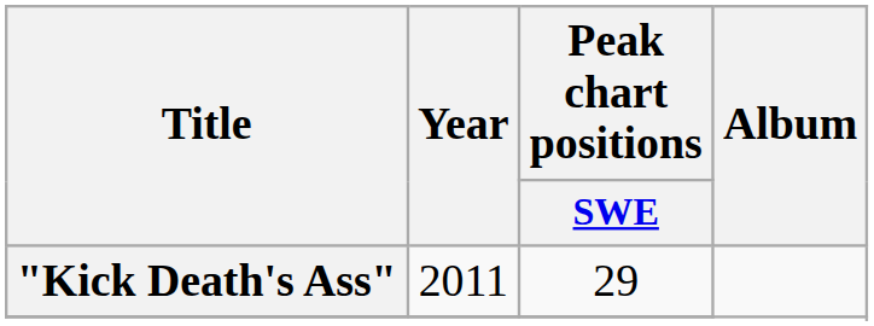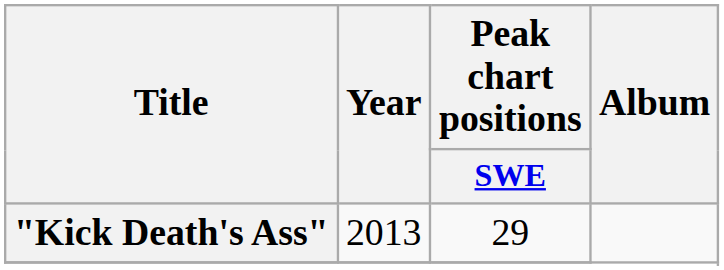"Kick Death's Ass" | Year: 2011 -> 2013
